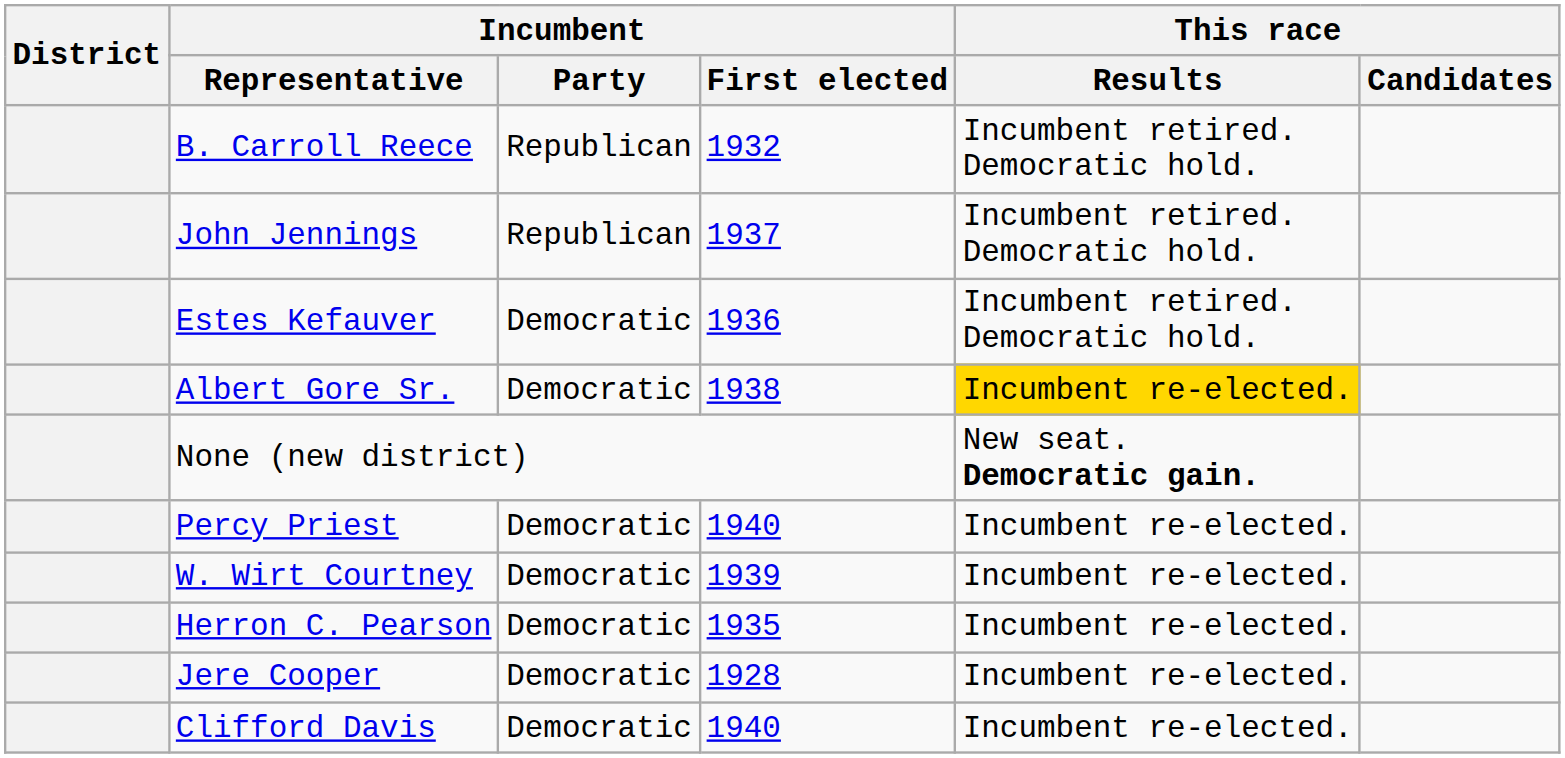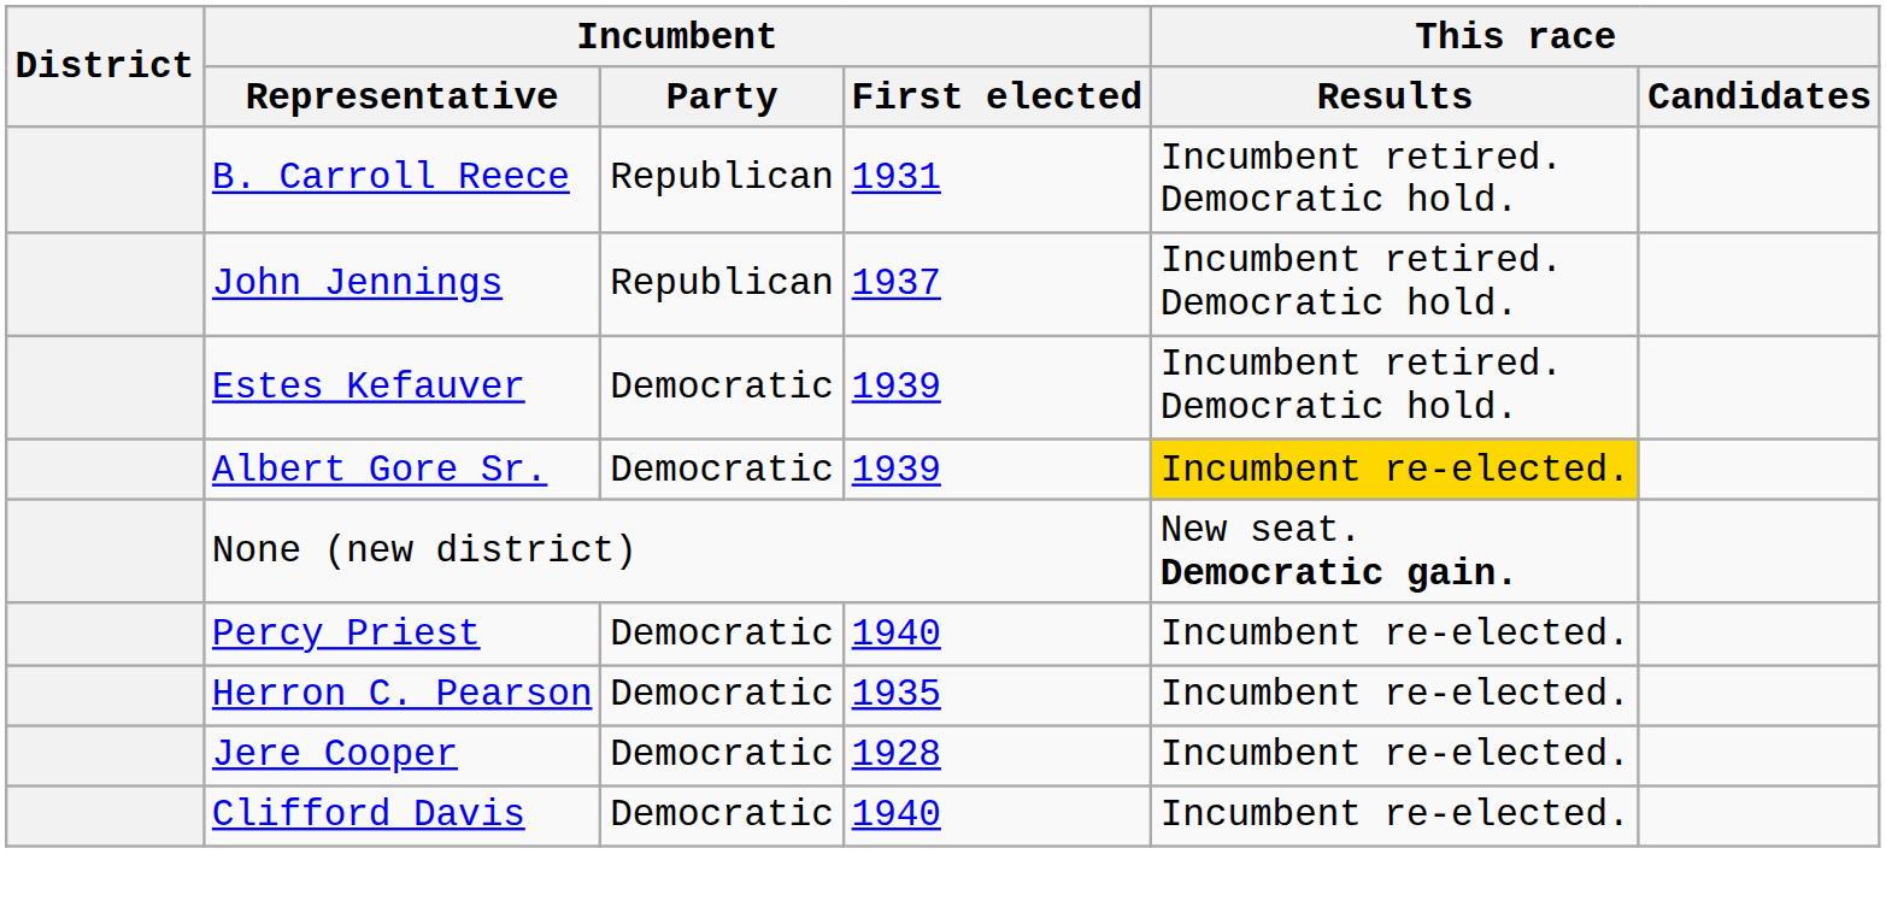B. Carroll Reece | Incumbent / First elected: 1932 -> 1931
Estes Kefauver | Incumbent / First elected: 1936 -> 1939
Albert Gore Sr. | Incumbent / First elected: 1938 -> 1939
- row: W. Wirt Courtney | Democratic | 1939 | Incumbent re-elected.
